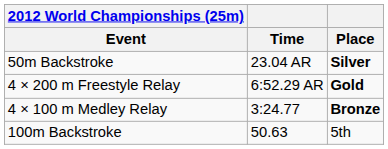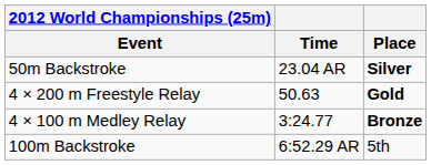4 × 200 m Freestyle Relay | Time: 6:52.29 AR -> 50.63
100m Backstroke | Time: 50.63 -> 6:52.29 AR
